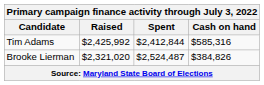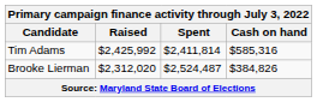Tim Adams | Spent: $2,412,844 -> $2,411,814
Brooke Lierman | Raised: $2,321,020 -> $2,312,020
